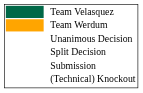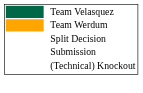- row: Unanimous Decision
